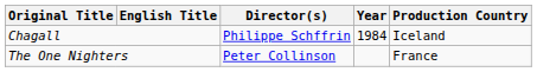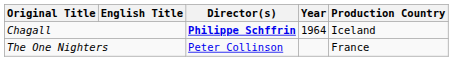Chagall | Director(s): normal -> bold
Chagall | Year: 1984 -> 1964
